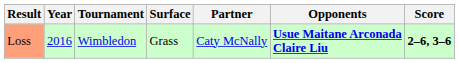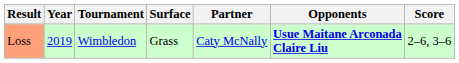Loss | Year: 2016 -> 2019
Loss | Score: bold -> normal
